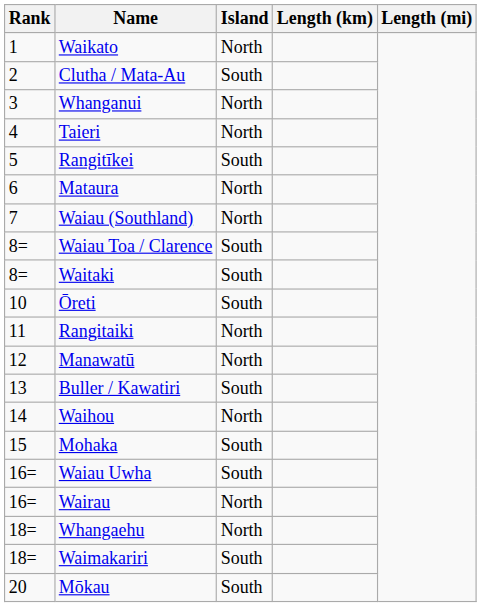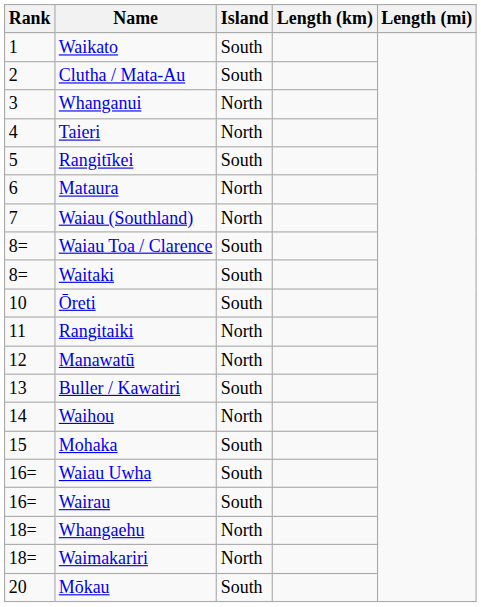Waikato | Island: North -> South
Wairau | Island: North -> South
Waimakariri | Island: South -> North
